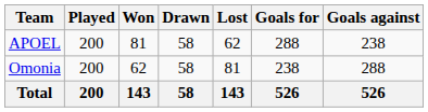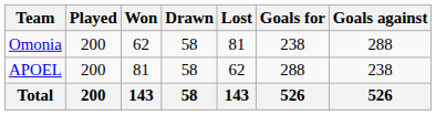rows swapped: APOEL <-> Omonia
